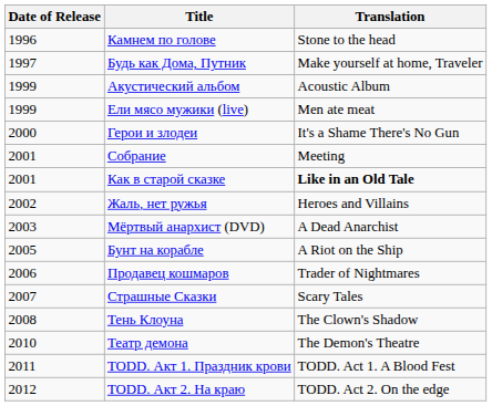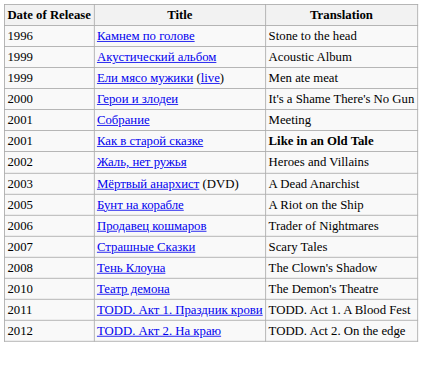- row: 1997 | Будь как Дома, Путник | Make yourself at home, Traveler
